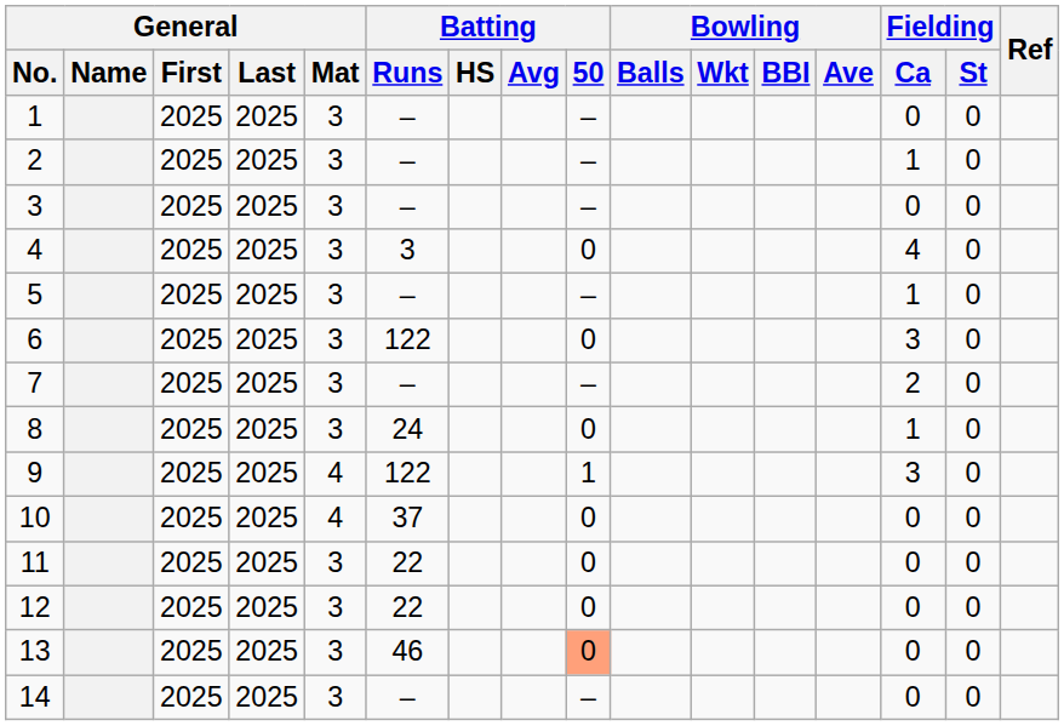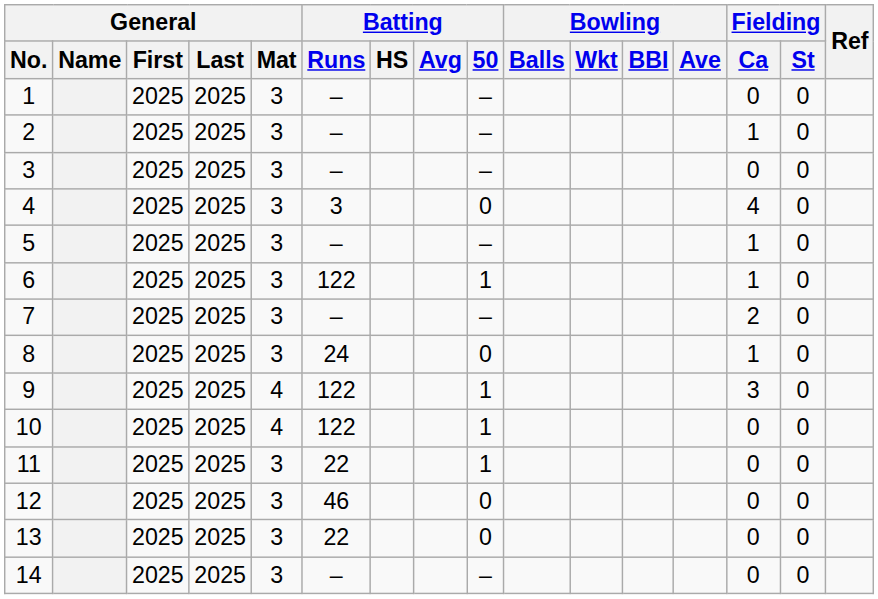6 | Batting / 50: 0 -> 1
6 | Fielding / Ca: 3 -> 1
10 | Batting / Runs: 37 -> 122
10 | Batting / 50: 0 -> 1
11 | Batting / 50: 0 -> 1
12 | Batting / Runs: 22 -> 46
13 | Batting / Runs: 46 -> 22
13 | Batting / 50: lightsalmon background -> no background
